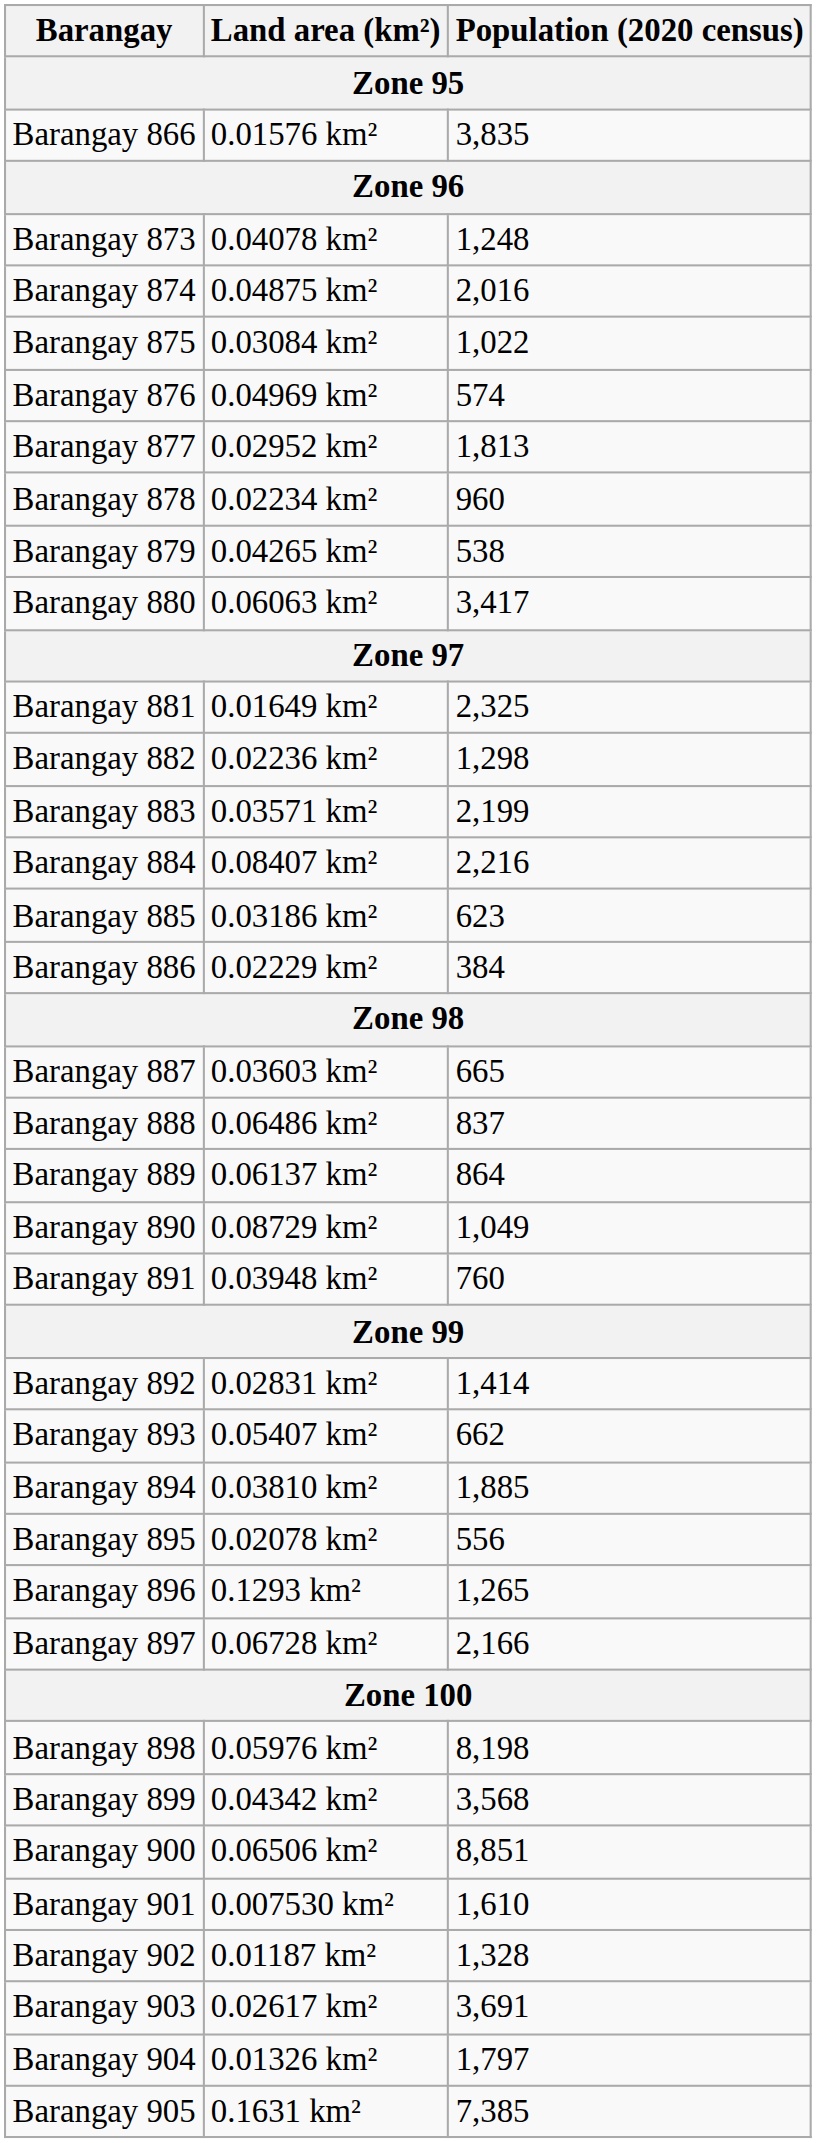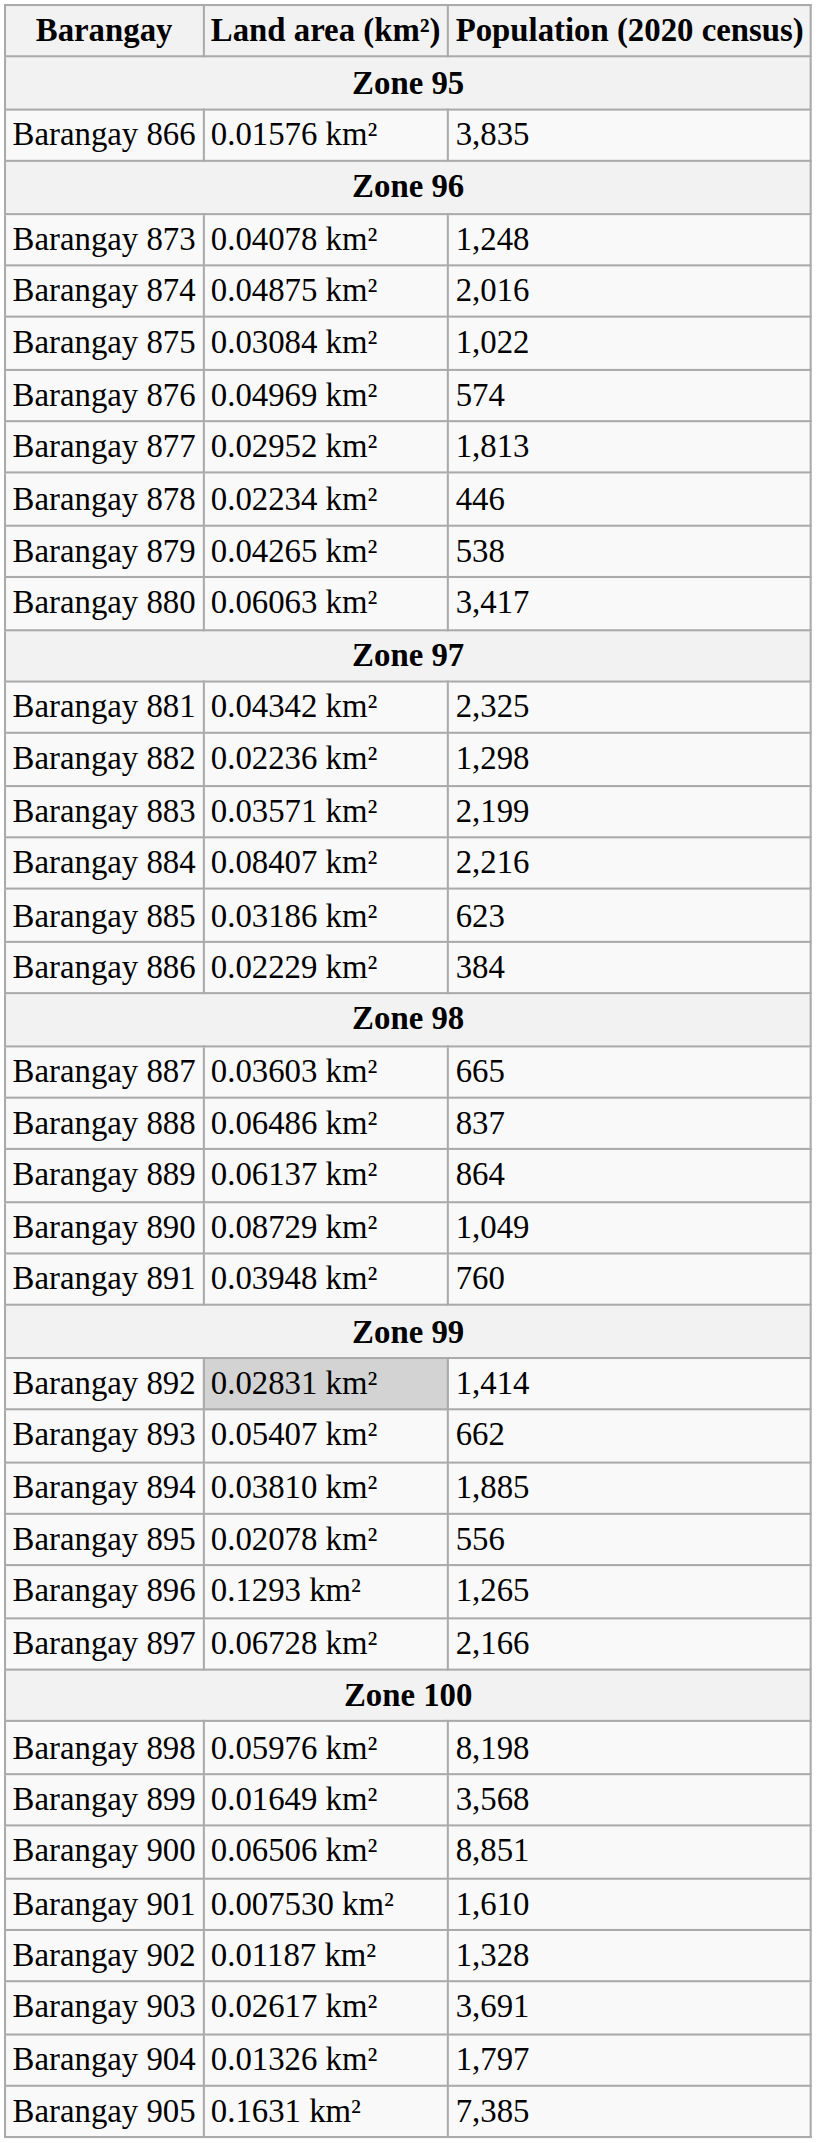Barangay 878 | Population (2020 census): 960 -> 446
Barangay 881 | Land area (km²): 0.01649 km² -> 0.04342 km²
Barangay 892 | Land area (km²): no background -> lightgrey background
Barangay 899 | Land area (km²): 0.04342 km² -> 0.01649 km²
